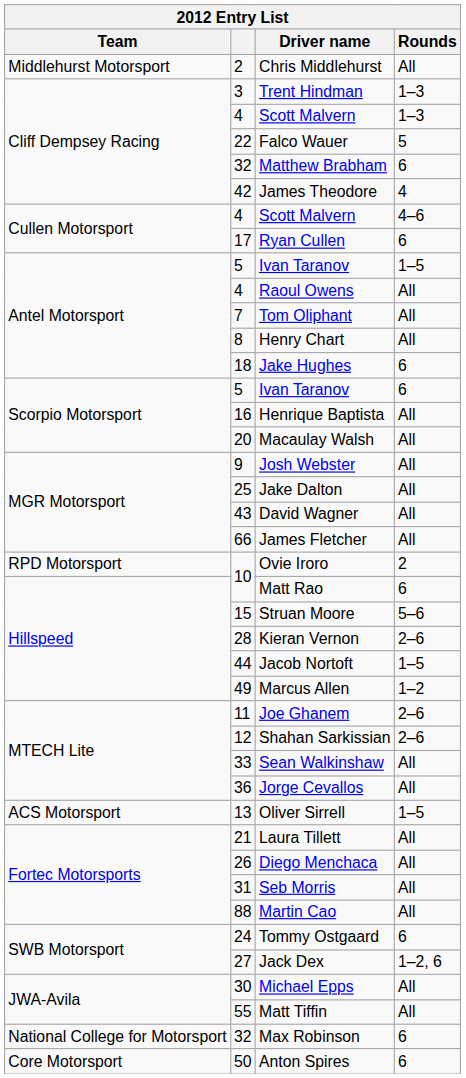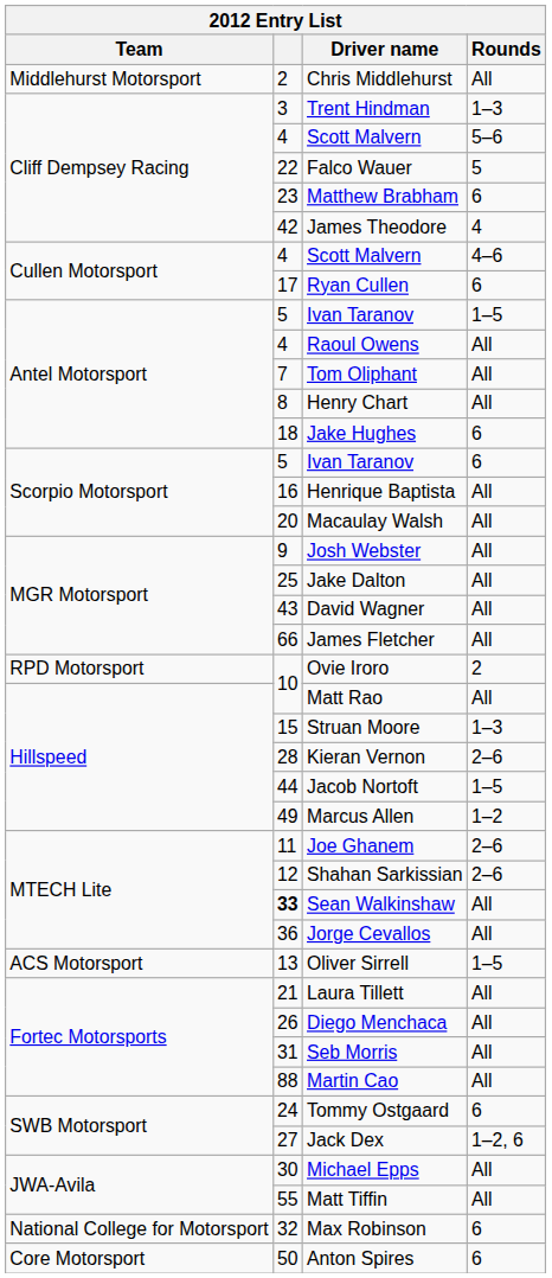Cliff Dempsey Racing / Scott Malvern | Rounds: 1–3 -> 5–6
Matthew Brabham | column 2: 32 -> 23
Matt Rao | Rounds: 6 -> All
Struan Moore | Rounds: 5–6 -> 1–3
Sean Walkinshaw | column 2: normal -> bold
